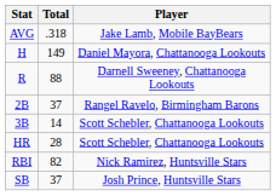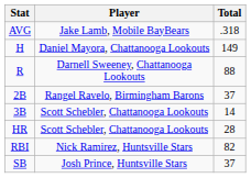columns swapped: Player <-> Total
